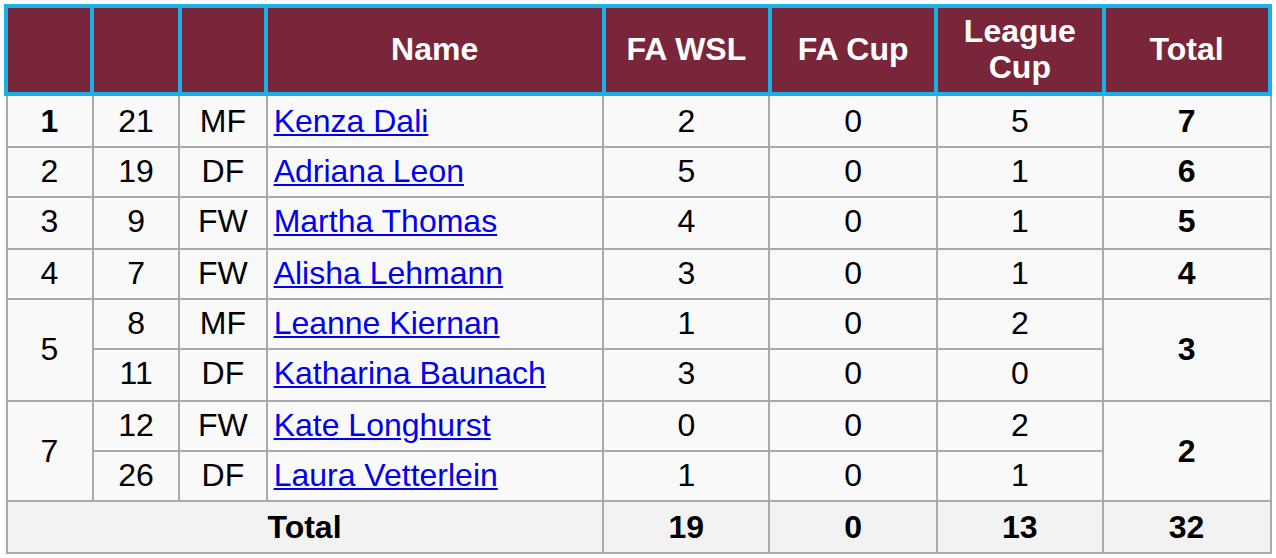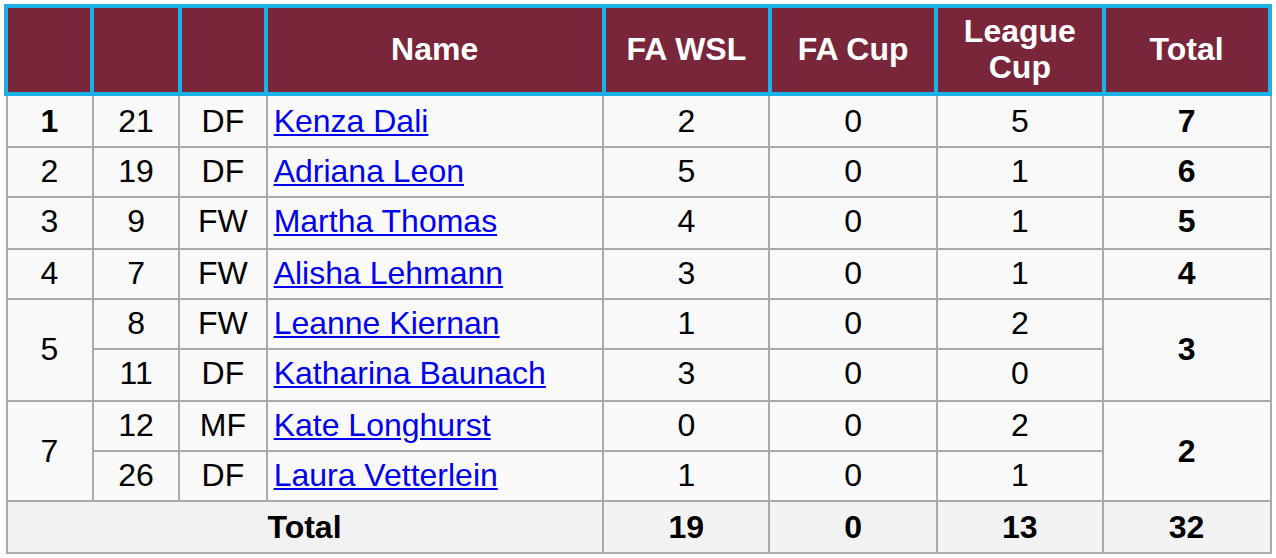Kenza Dali | column 3: MF -> DF
Leanne Kiernan | column 3: MF -> FW
Kate Longhurst | column 3: FW -> MF
